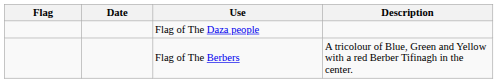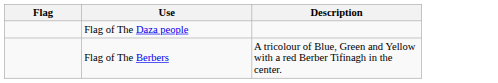- column: Date
